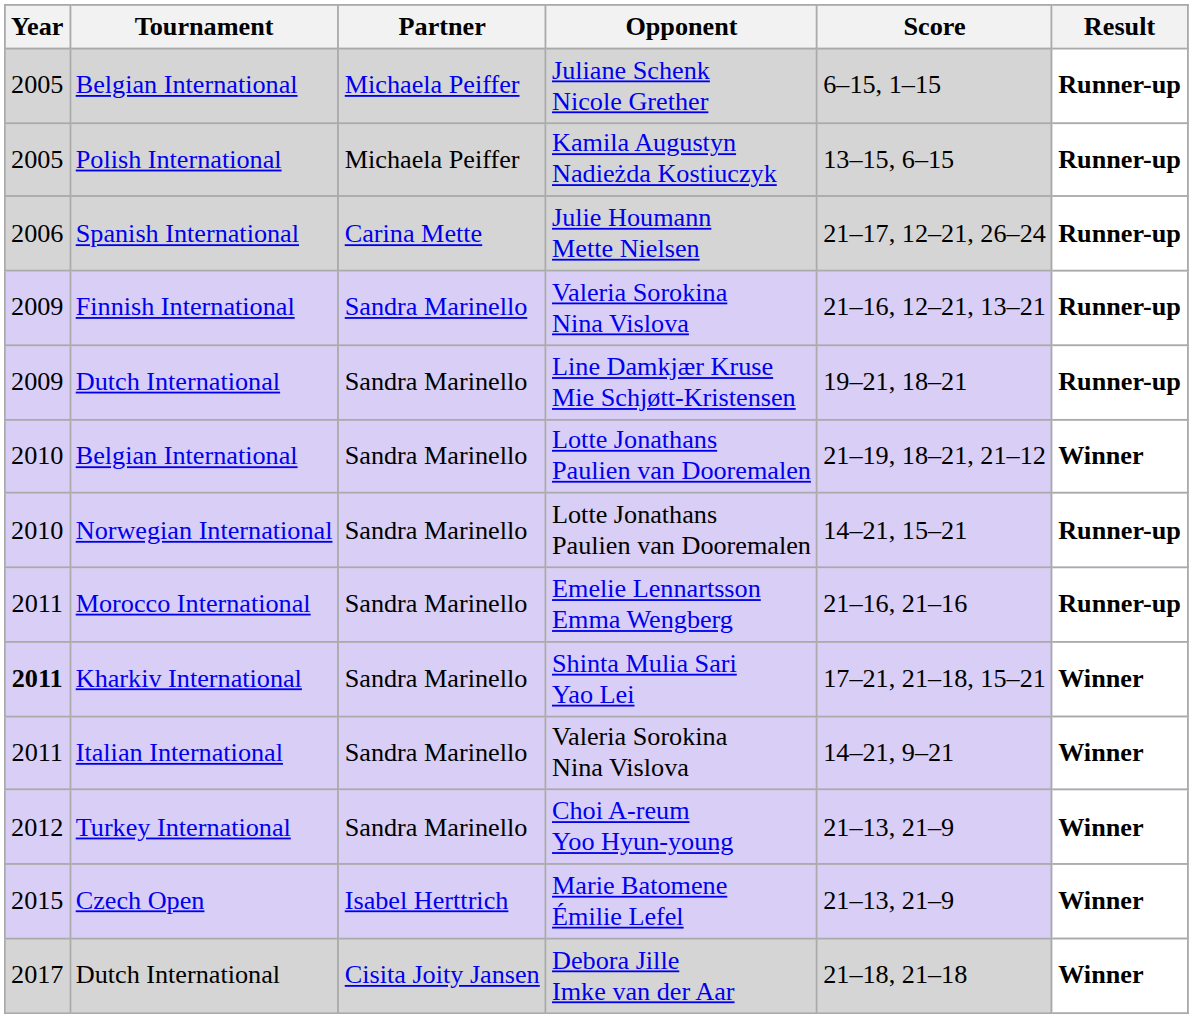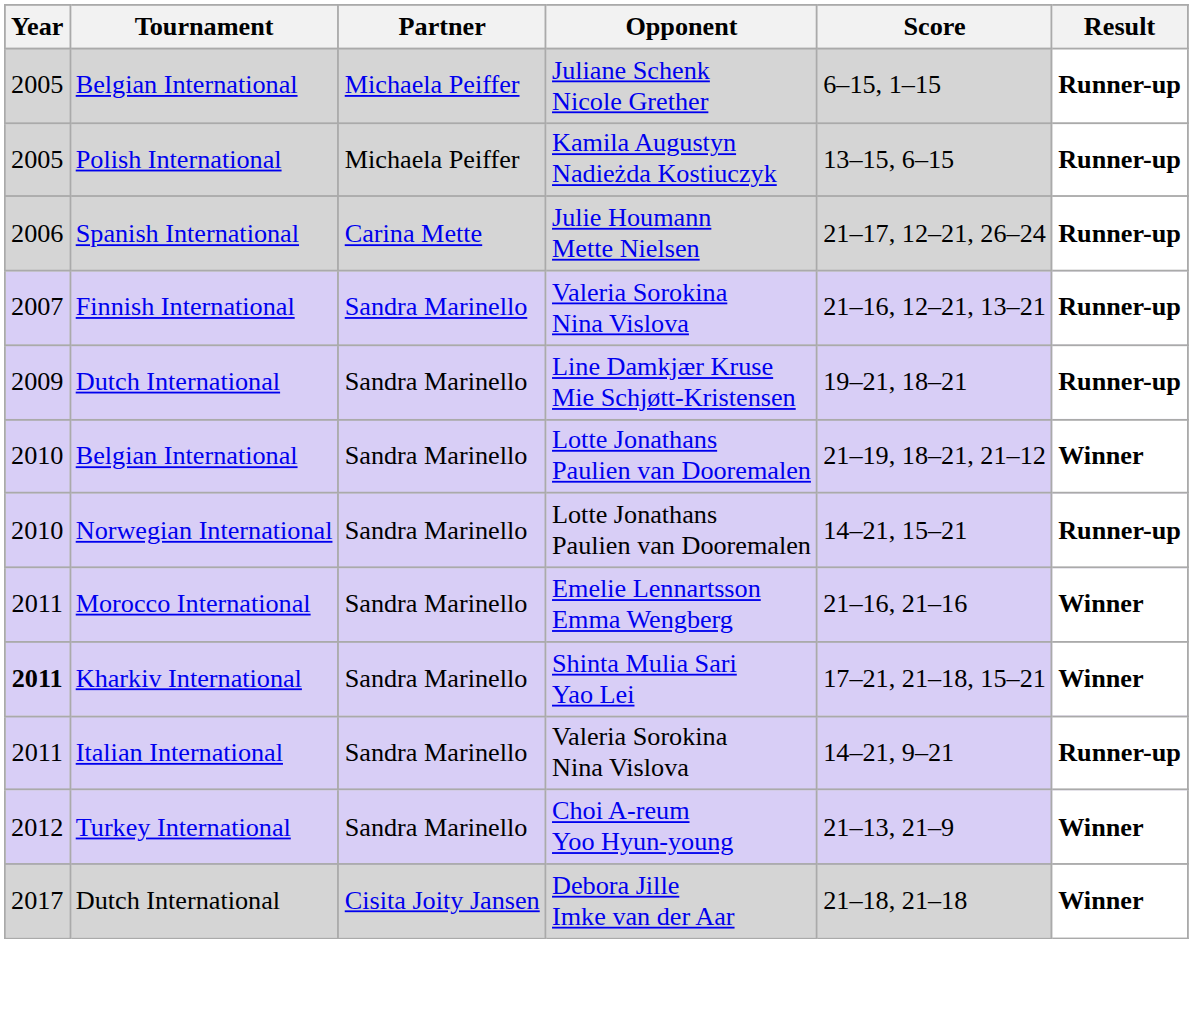Finnish International | Year: 2009 -> 2007
Morocco International | Result: Runner-up -> Winner
Italian International | Result: Winner -> Runner-up
- row: 2015 | Czech Open | Isabel Herttrich | Marie Batomene Émilie Lefel | 21–13, 21–9 | Winner
